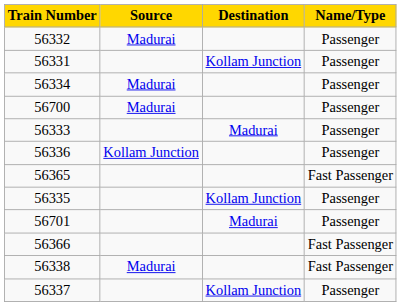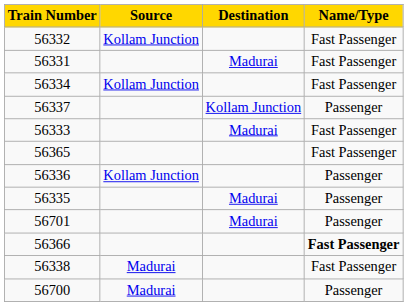56332 | Source: Madurai -> Kollam Junction
56332 | Name/Type: Passenger -> Fast Passenger
56331 | Destination: Kollam Junction -> Madurai
56331 | Name/Type: Passenger -> Fast Passenger
56334 | Source: Madurai -> Kollam Junction
56334 | Name/Type: Passenger -> Fast Passenger
rows swapped: 56700 <-> 56337
56333 | Name/Type: Passenger -> Fast Passenger
rows swapped: 56336 <-> 56365
56335 | Destination: Kollam Junction -> Madurai
56366 | Name/Type: normal -> bold
